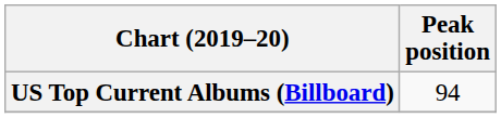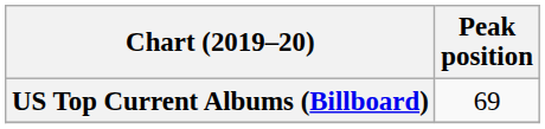US Top Current Albums (Billboard) | Peak position: 94 -> 69
